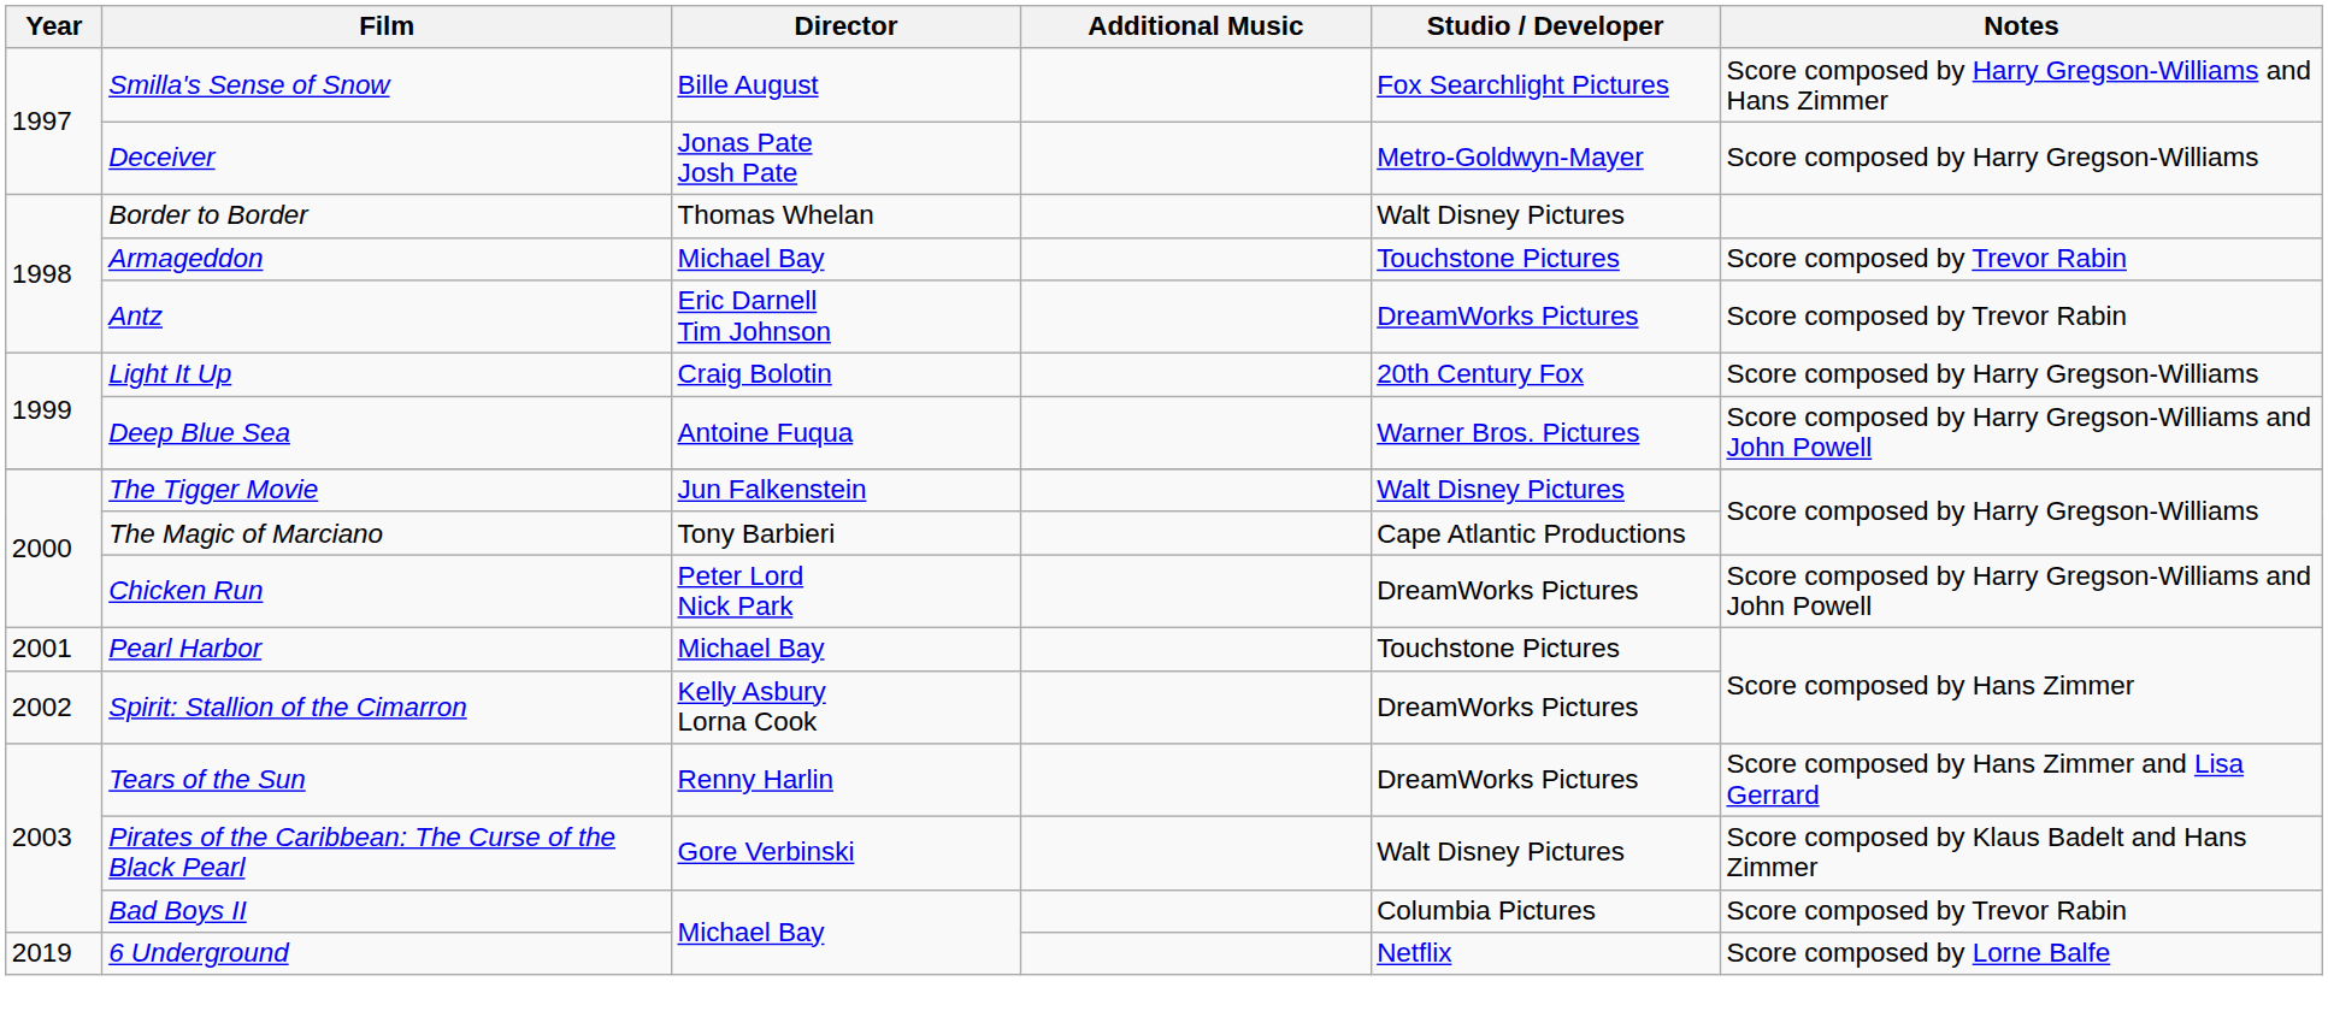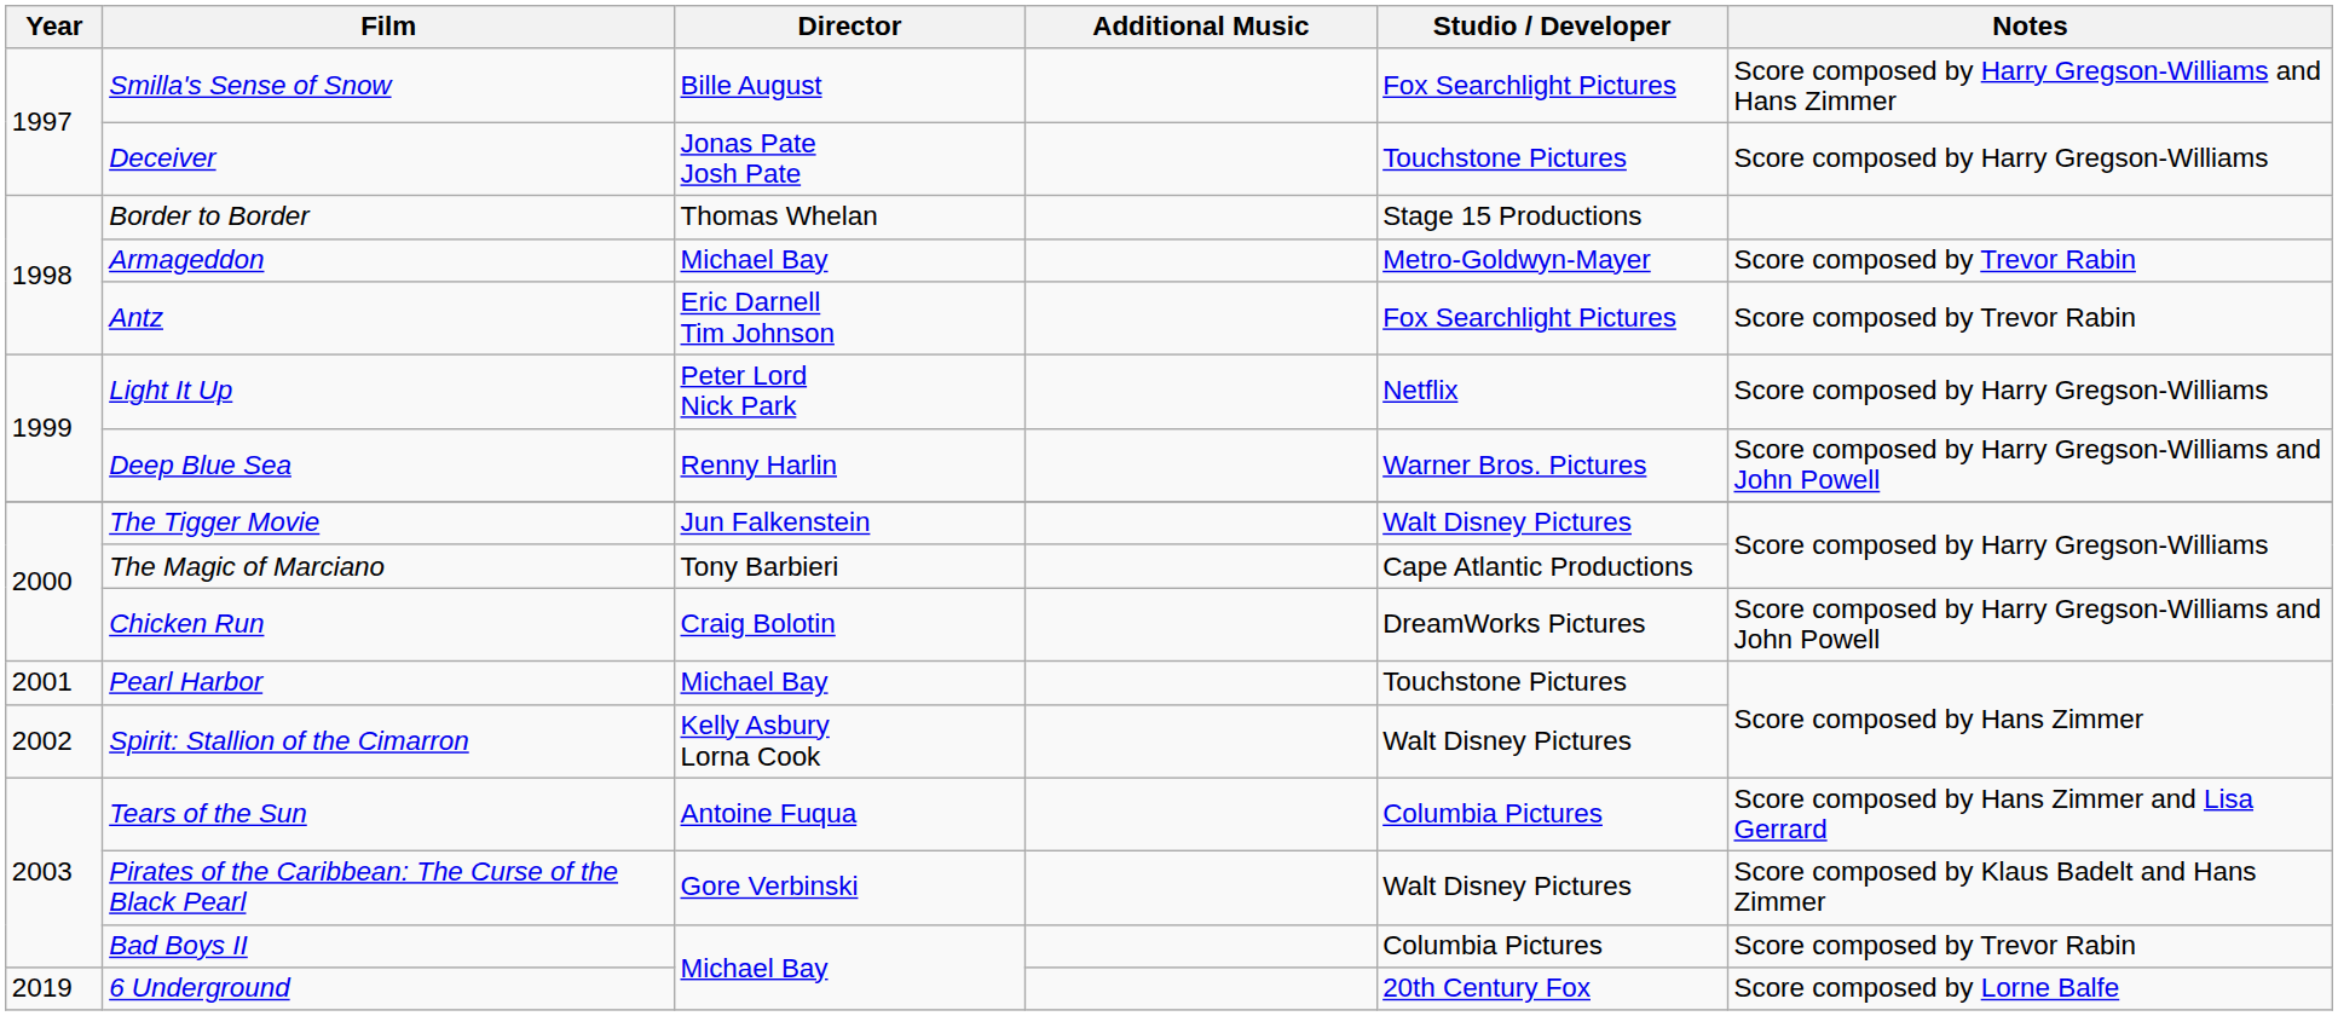Deceiver | Studio / Developer: Metro-Goldwyn-Mayer -> Touchstone Pictures
Border to Border | Studio / Developer: Walt Disney Pictures -> Stage 15 Productions
Armageddon | Studio / Developer: Touchstone Pictures -> Metro-Goldwyn-Mayer
Antz | Studio / Developer: DreamWorks Pictures -> Fox Searchlight Pictures
Light It Up | Director: Craig Bolotin -> Peter Lord Nick Park
Light It Up | Studio / Developer: 20th Century Fox -> Netflix
Deep Blue Sea | Director: Antoine Fuqua -> Renny Harlin
Chicken Run | Director: Peter Lord Nick Park -> Craig Bolotin
Spirit: Stallion of the Cimarron | Studio / Developer: DreamWorks Pictures -> Walt Disney Pictures
Tears of the Sun | Director: Renny Harlin -> Antoine Fuqua
Tears of the Sun | Studio / Developer: DreamWorks Pictures -> Columbia Pictures
6 Underground | Studio / Developer: Netflix -> 20th Century Fox
